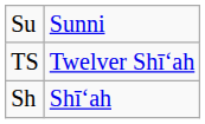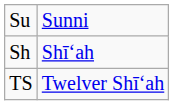rows swapped: Sh <-> TS
